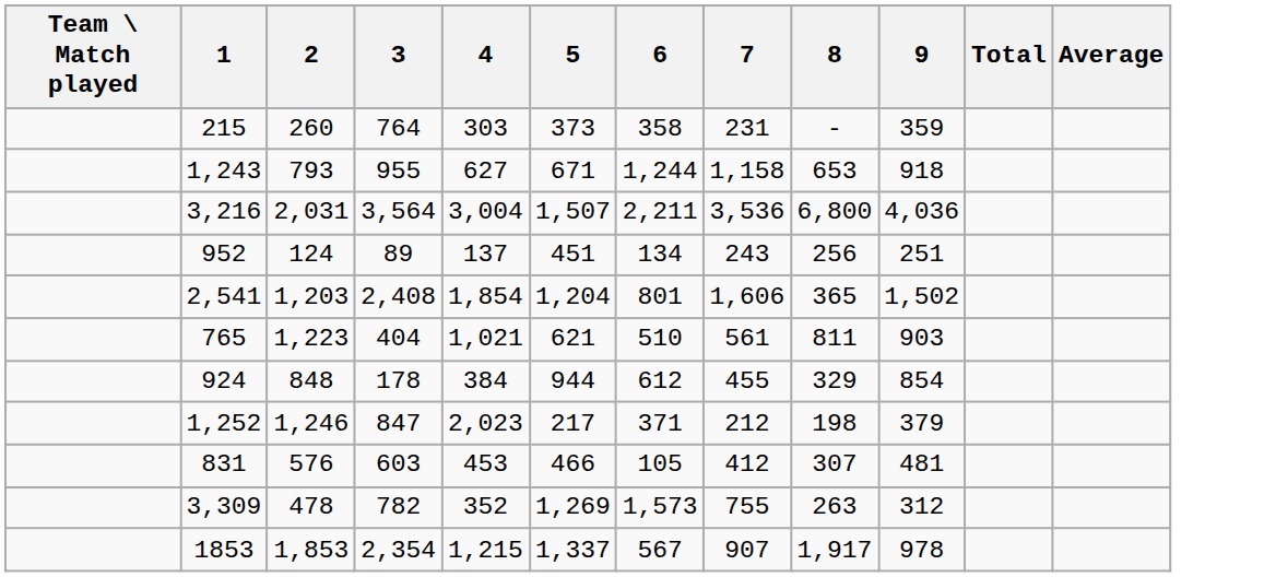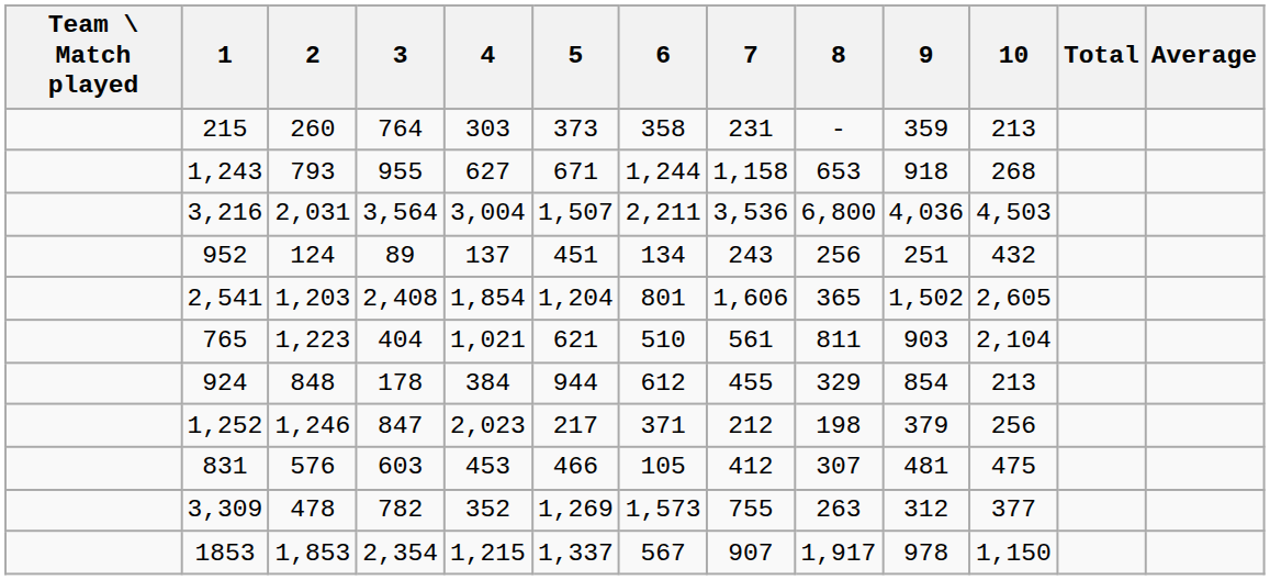+ column: 10 | 213 | 268 | 4,503 | 432 | 2,605 | 2,104 | 213 | 256 | 475 | 377 | 1,150
